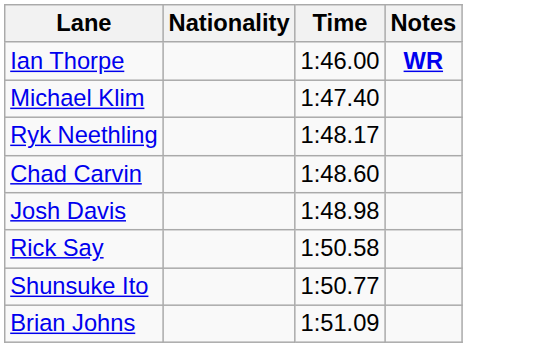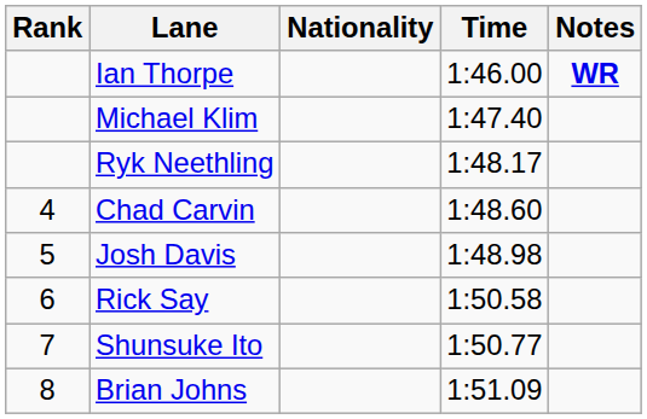+ column: Rank | 4 | 5 | 6 | 7 | 8
